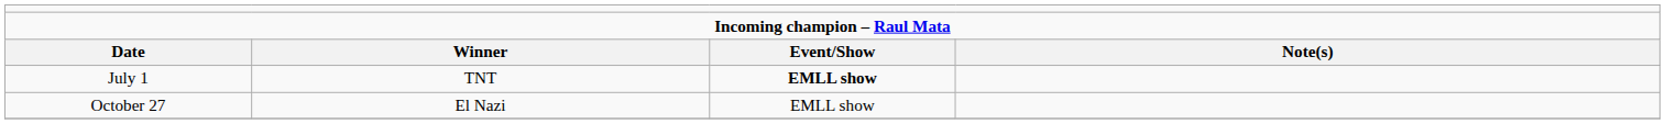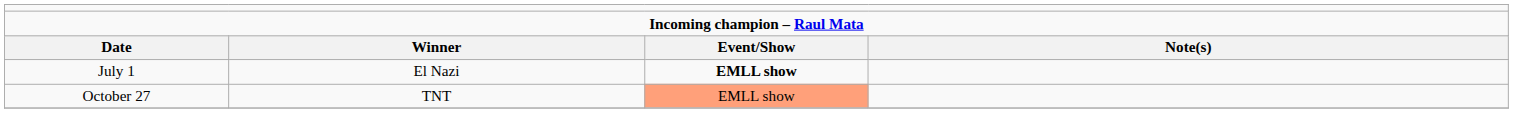July 1 | column 2: TNT -> El Nazi
October 27 | column 2: El Nazi -> TNT
October 27 | column 3: no background -> lightsalmon background
